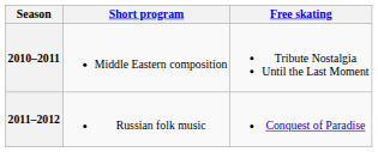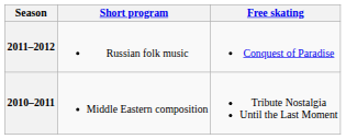rows swapped: 2011–2012 <-> 2010–2011
